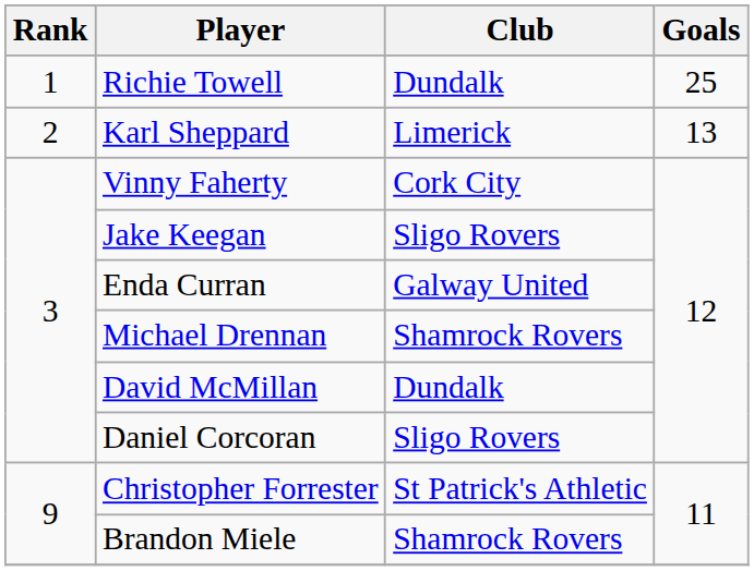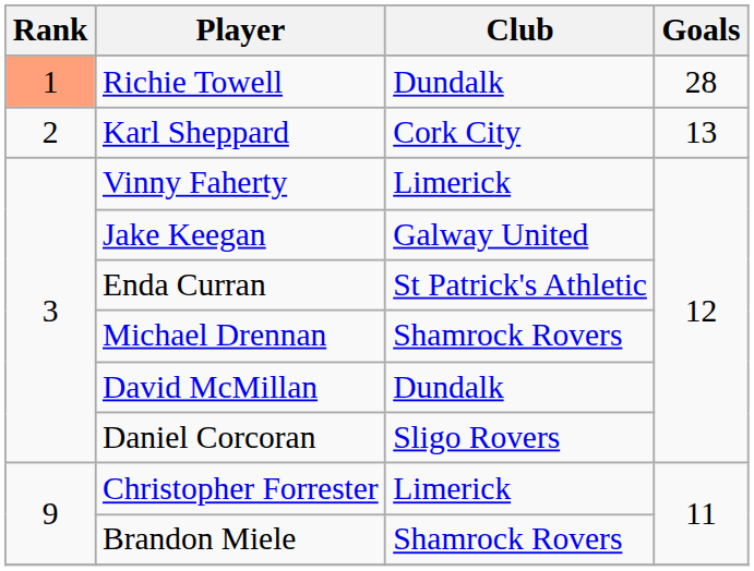Richie Towell | Rank: no background -> lightsalmon background
Richie Towell | Goals: 25 -> 28
Karl Sheppard | Club: Limerick -> Cork City
Vinny Faherty | Club: Cork City -> Limerick
Jake Keegan | Club: Sligo Rovers -> Galway United
Enda Curran | Club: Galway United -> St Patrick's Athletic
Christopher Forrester | Club: St Patrick's Athletic -> Limerick
